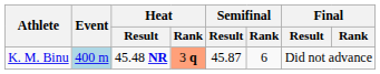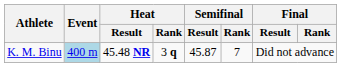K. M. Binu | Heat / Rank: lightsalmon background -> no background
K. M. Binu | Semifinal / Rank: 6 -> 7
